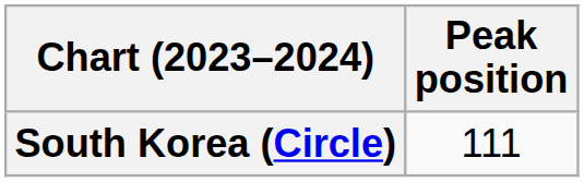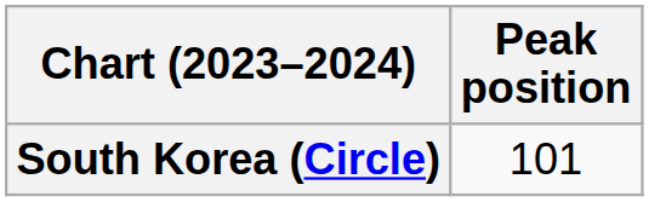South Korea (Circle) | Peak position: 111 -> 101
